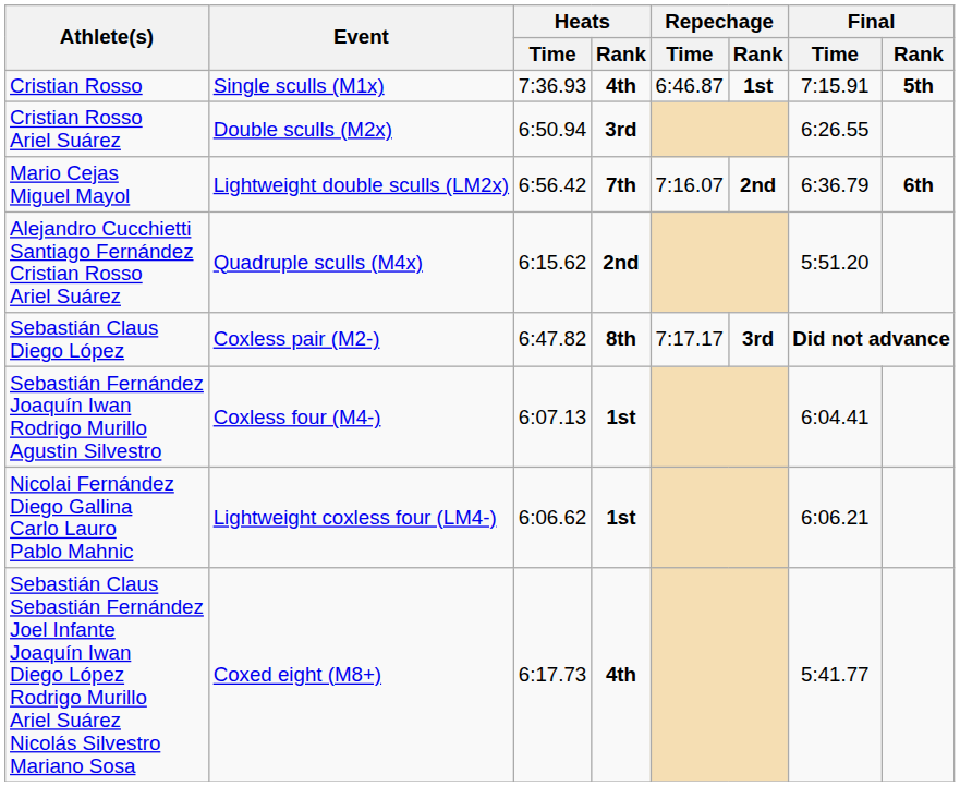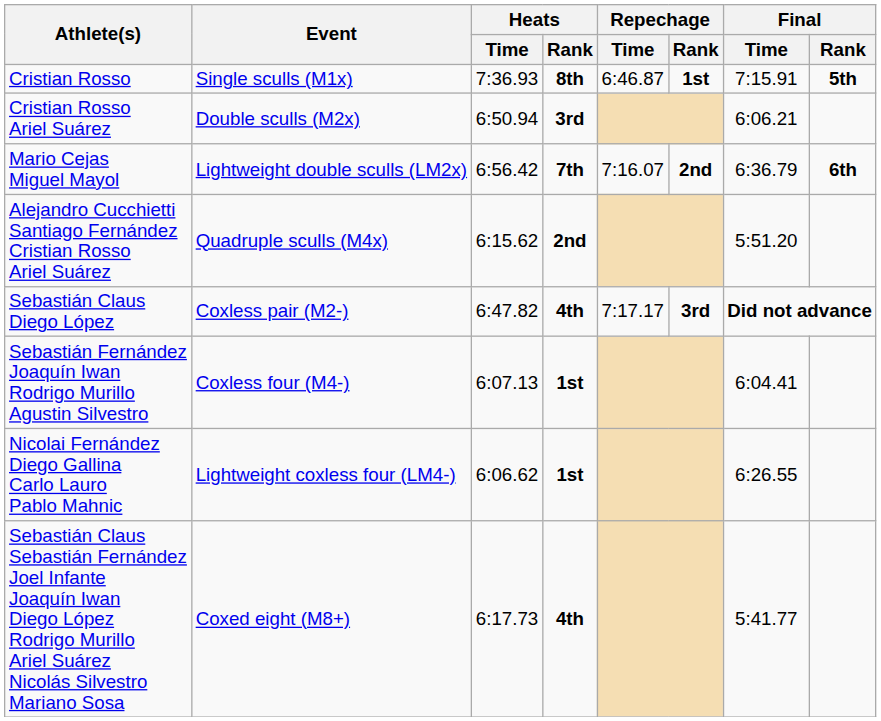Cristian Rosso | Heats / Rank: 4th -> 8th
Cristian Rosso Ariel Suárez | Final / Time: 6:26.55 -> 6:06.21
Sebastián Claus Diego López | Heats / Rank: 8th -> 4th
Nicolai Fernández Diego Gallina Carlo Lauro Pablo Mahnic | Final / Time: 6:06.21 -> 6:26.55
